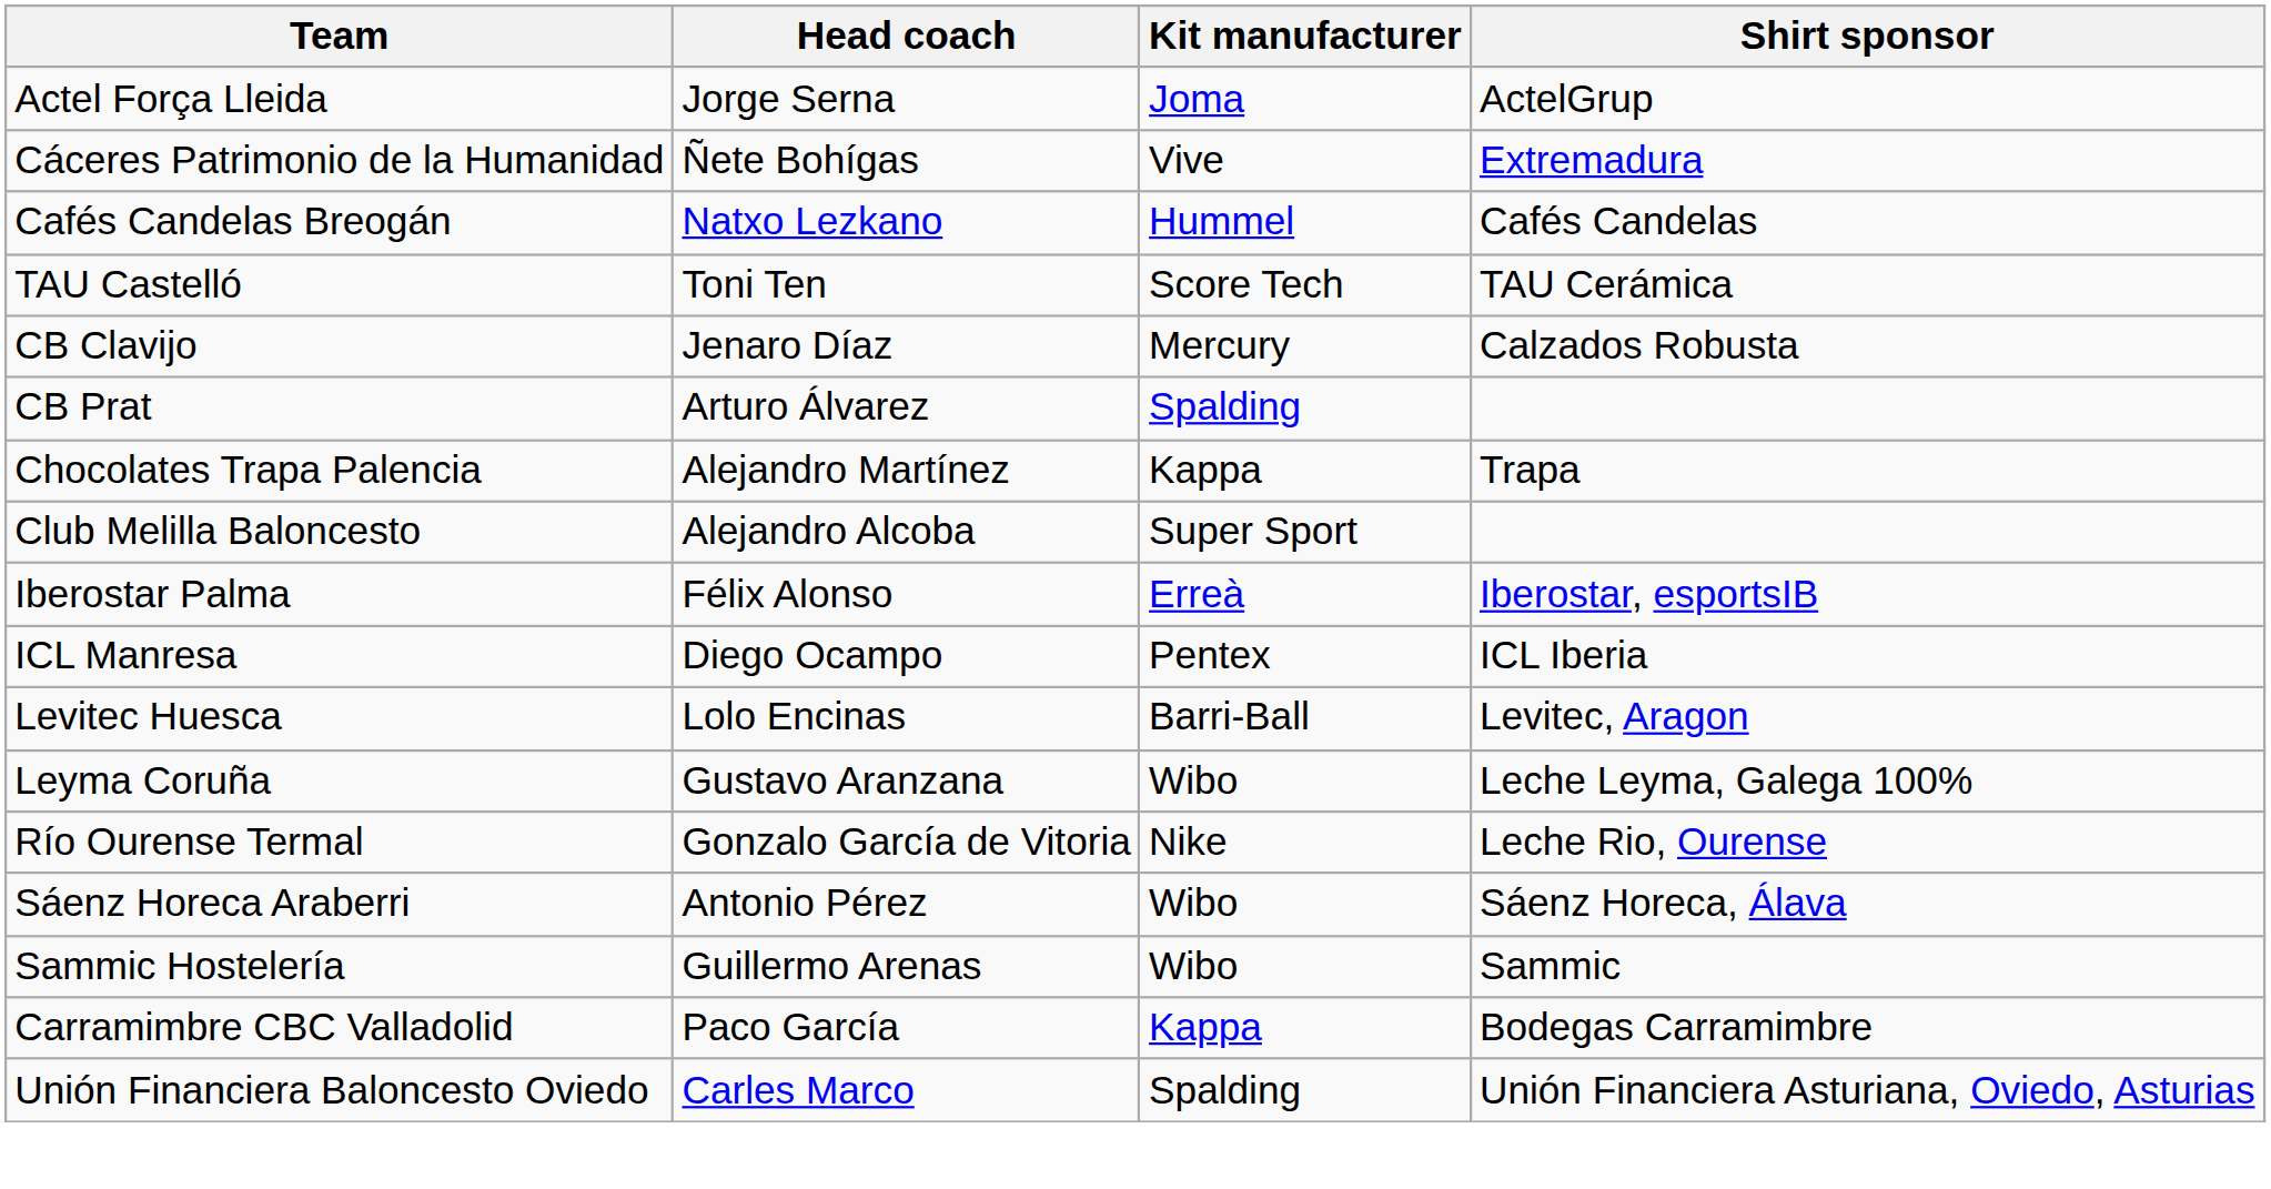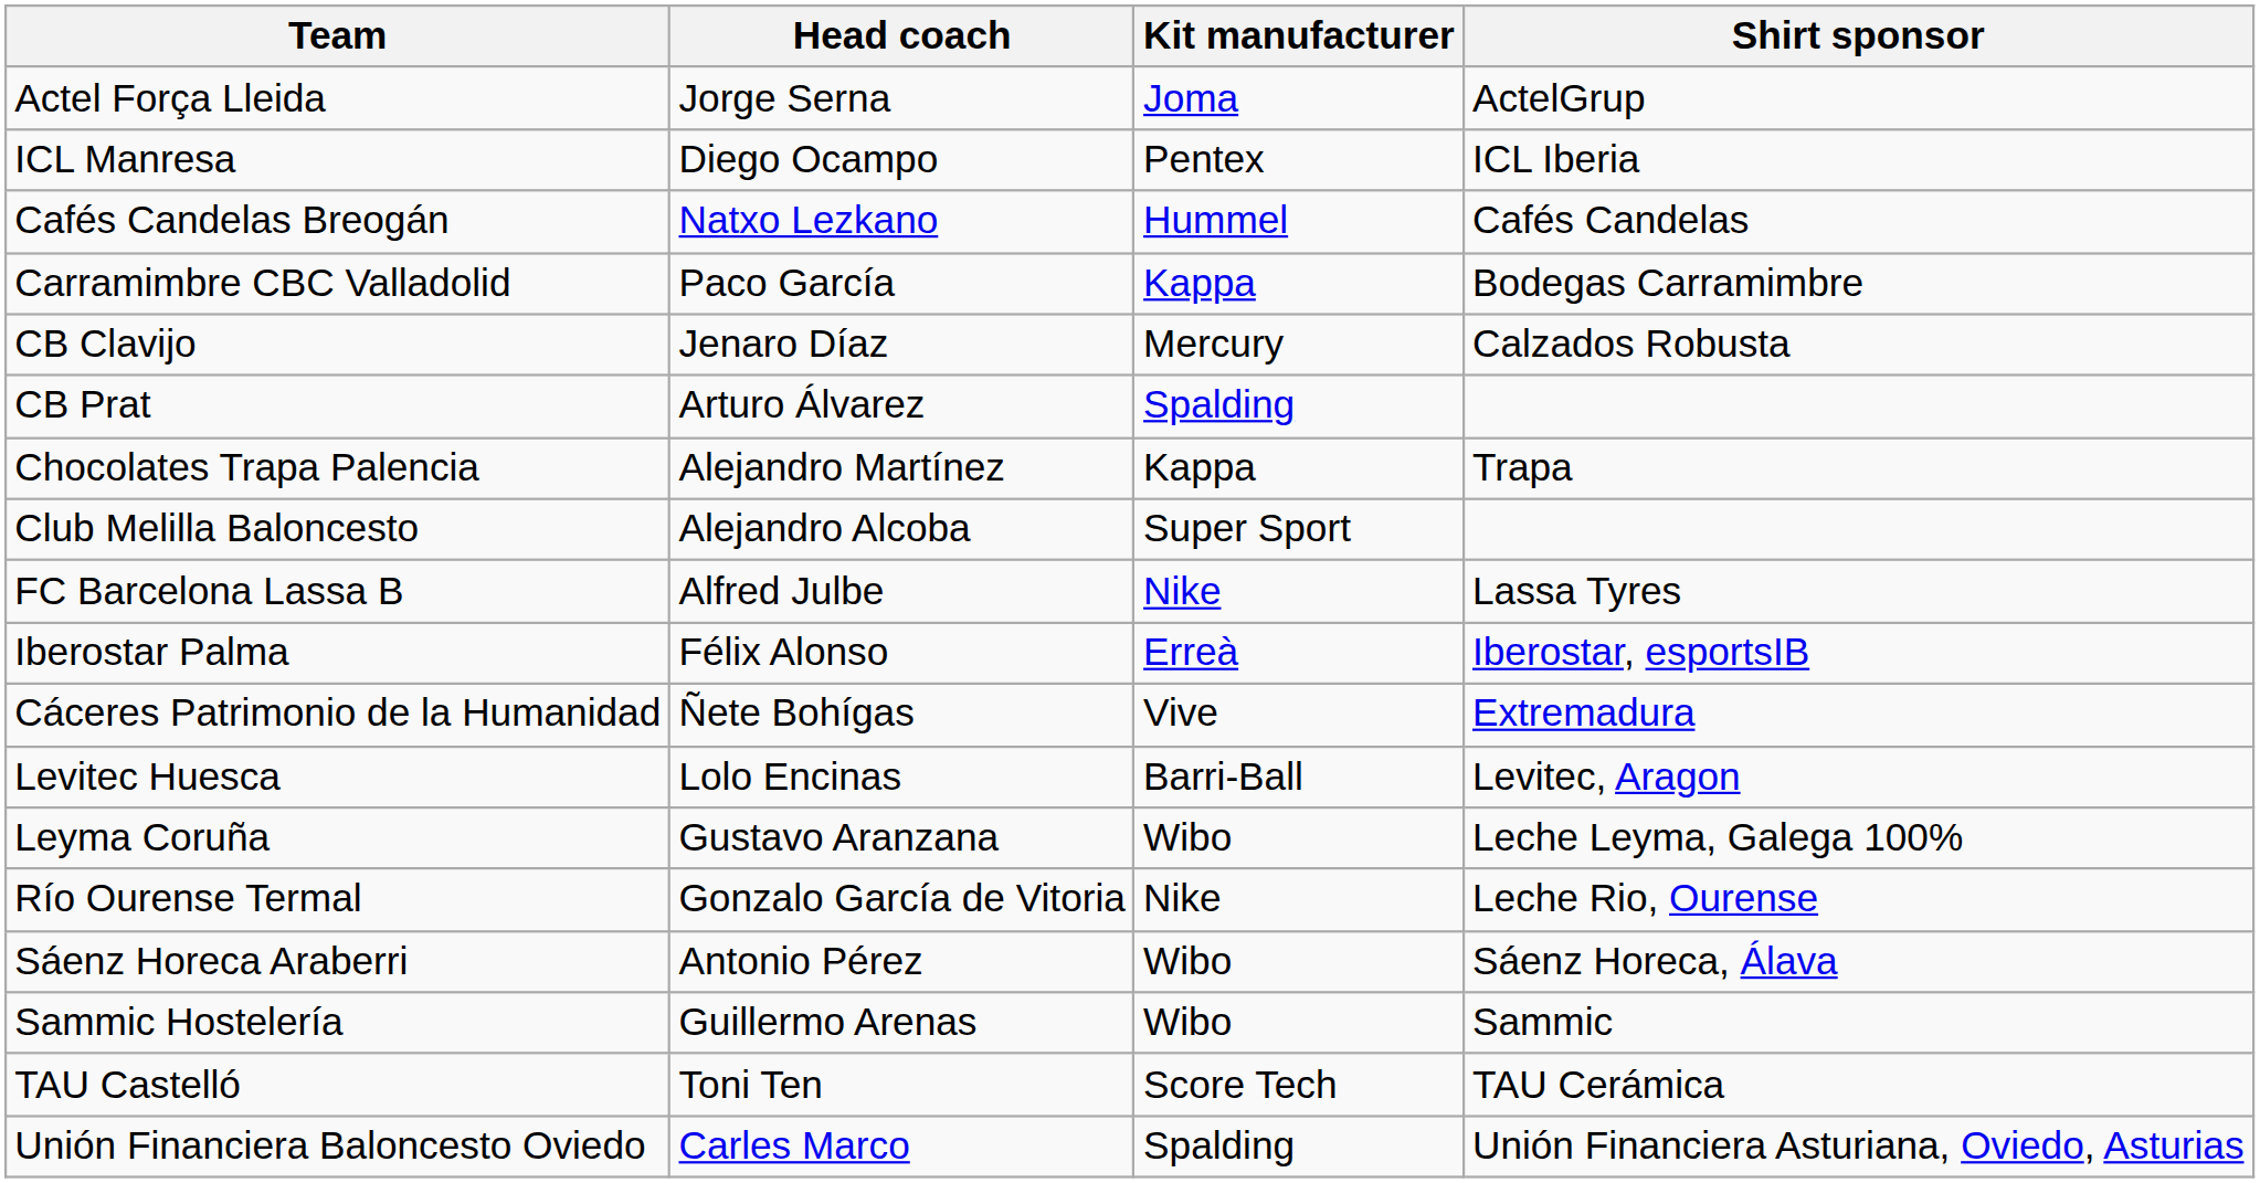rows swapped: Cáceres Patrimonio de la Humanidad <-> ICL Manresa
rows swapped: Carramimbre CBC Valladolid <-> TAU Castelló
+ row: FC Barcelona Lassa B | Alfred Julbe | Nike | Lassa Tyres
